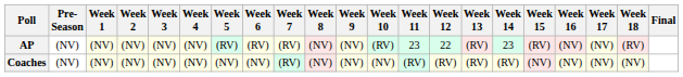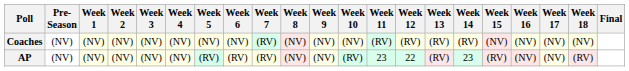rows swapped: AP <-> Coaches
